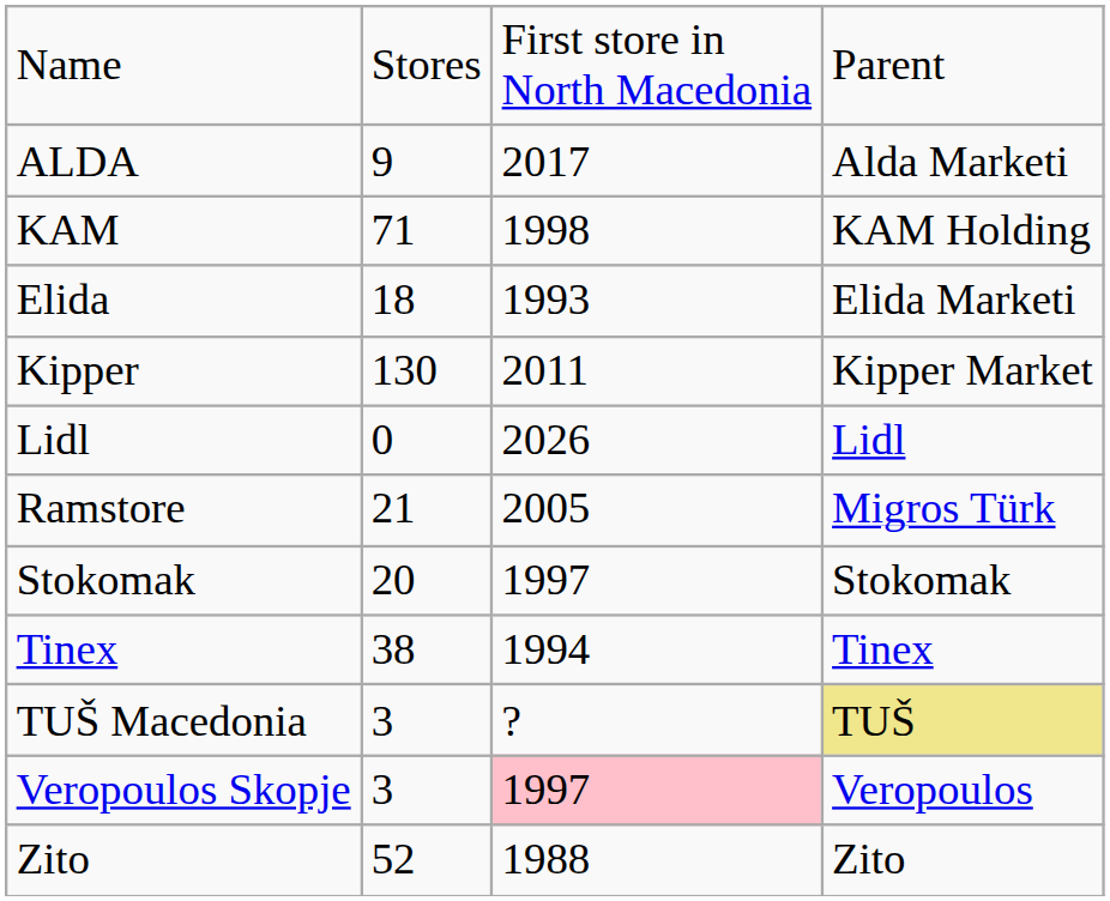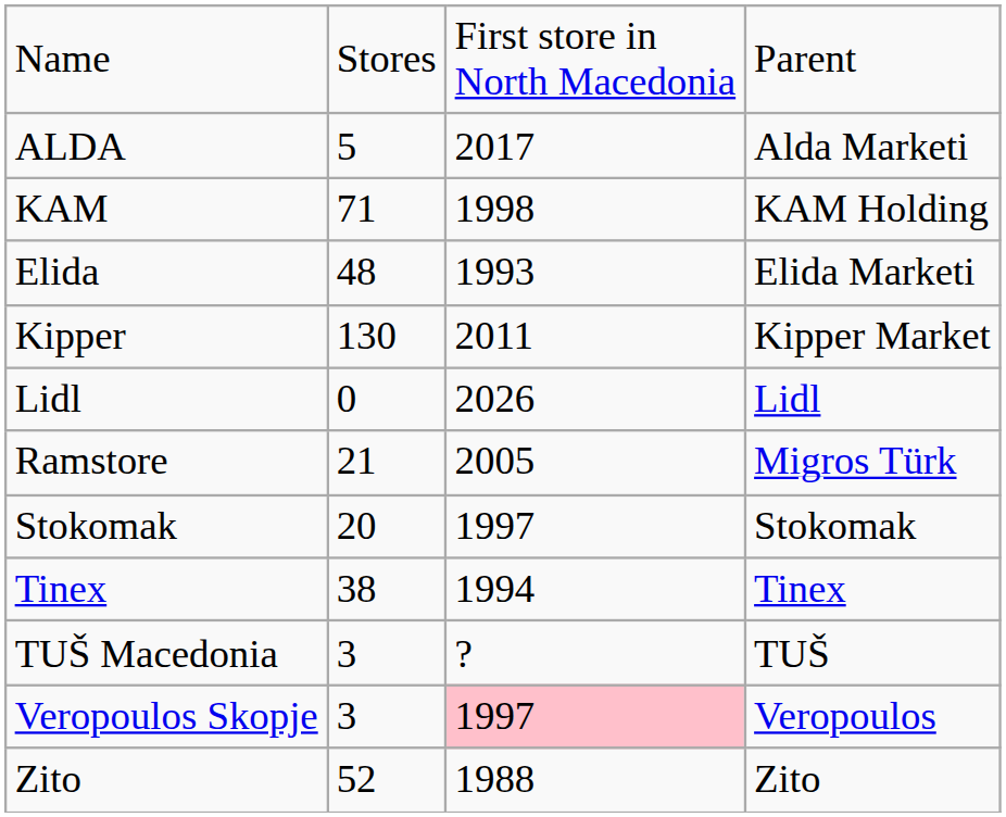ALDA | column 2: 9 -> 5
Elida | column 2: 18 -> 48
TUŠ Macedonia | column 4: khaki background -> no background
